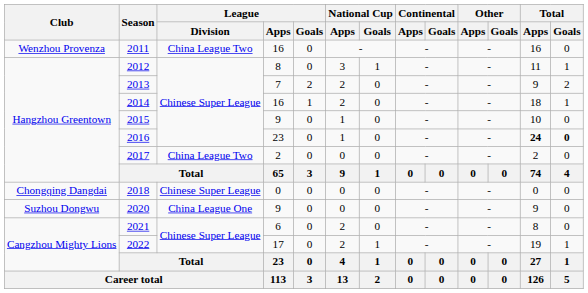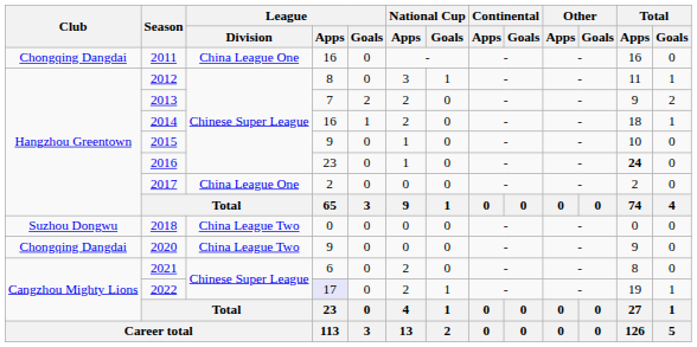2011 | Club: Wenzhou Provenza -> Chongqing Dangdai
2011 | League / Division: China League Two -> China League One
2016 | Total / Goals: bold -> normal
2017 | League / Division: China League Two -> China League One
2018 | Club: Chongqing Dangdai -> Suzhou Dongwu
2018 | League / Division: Chinese Super League -> China League Two
2020 | Club: Suzhou Dongwu -> Chongqing Dangdai
2020 | League / Division: China League One -> China League Two
2022 | League / Apps: no background -> lavender background
